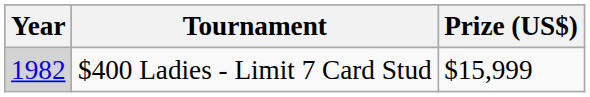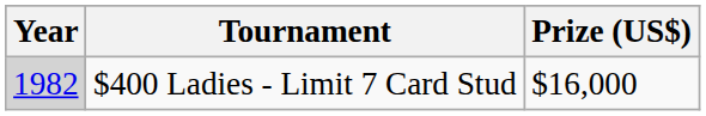$400 Ladies - Limit 7 Card Stud | Prize (US$): $15,999 -> $16,000
